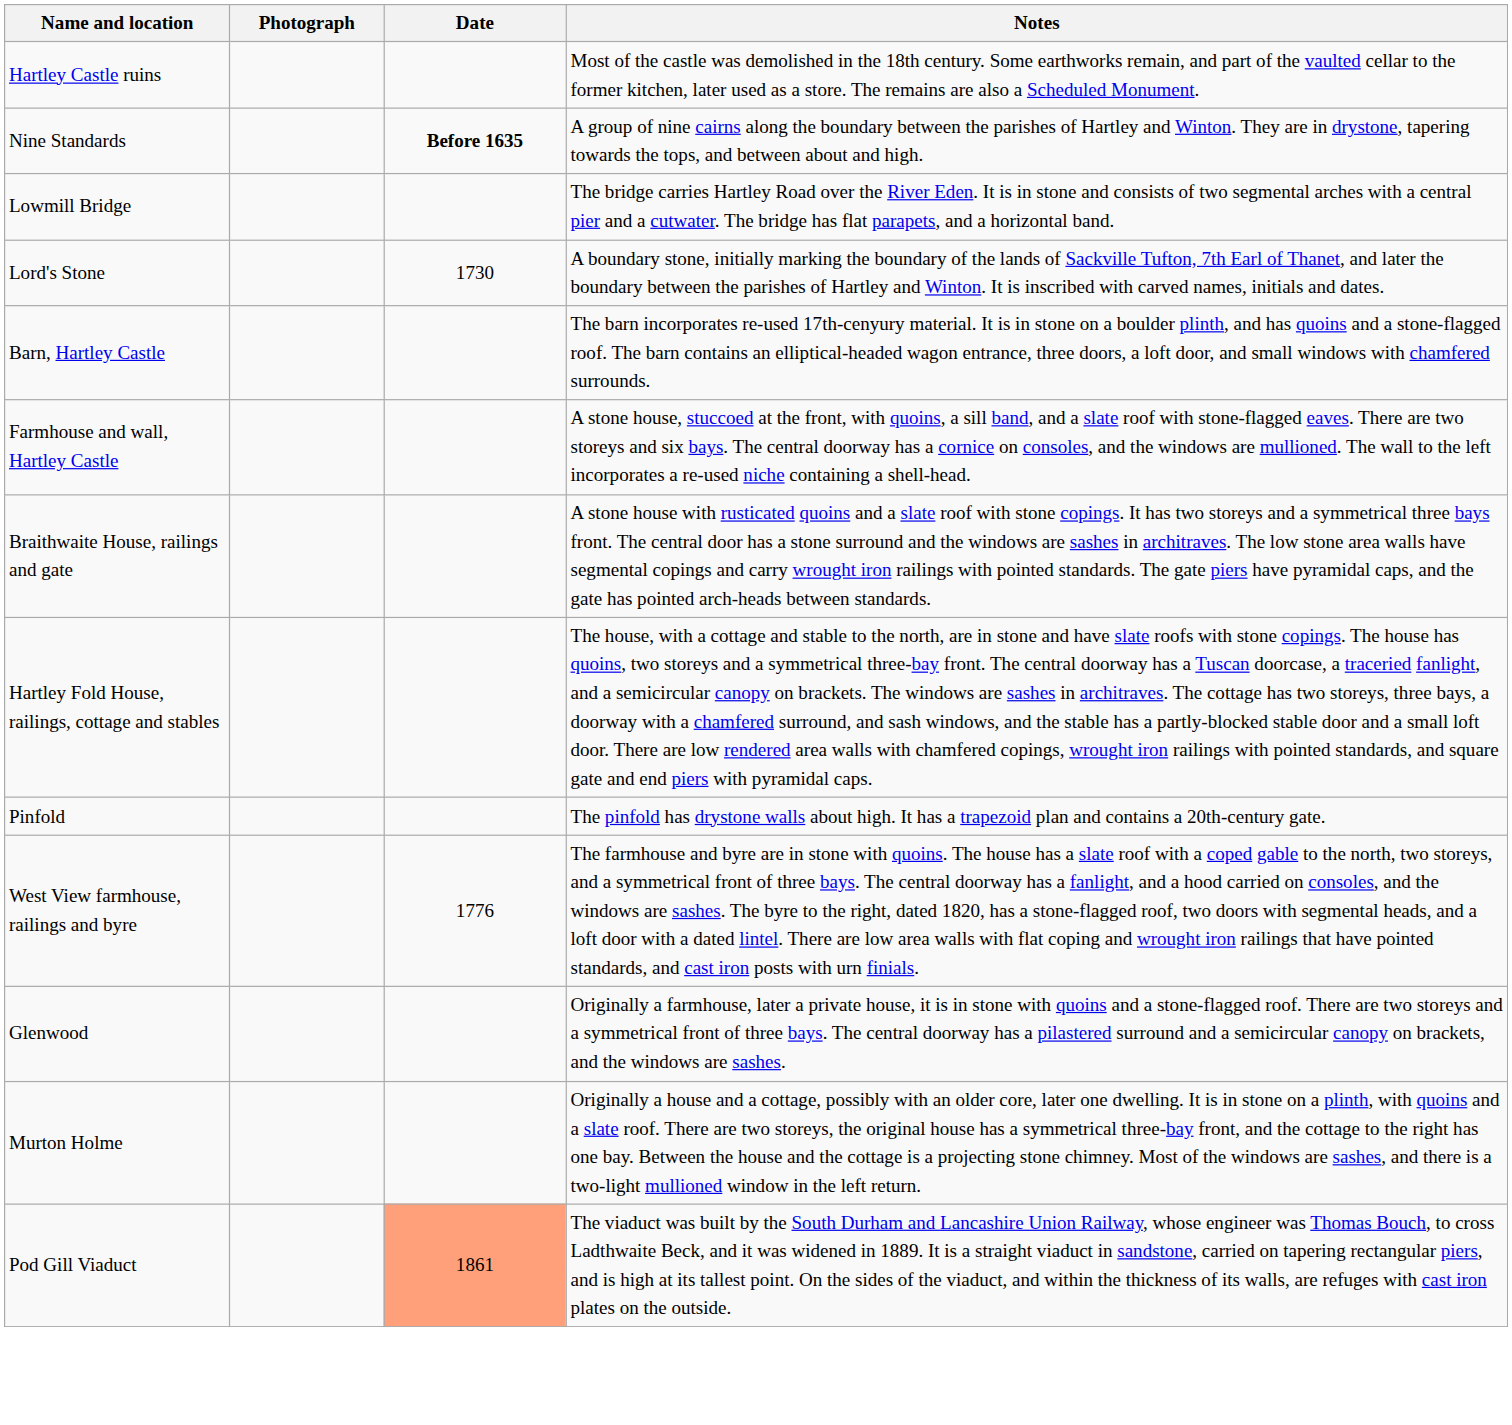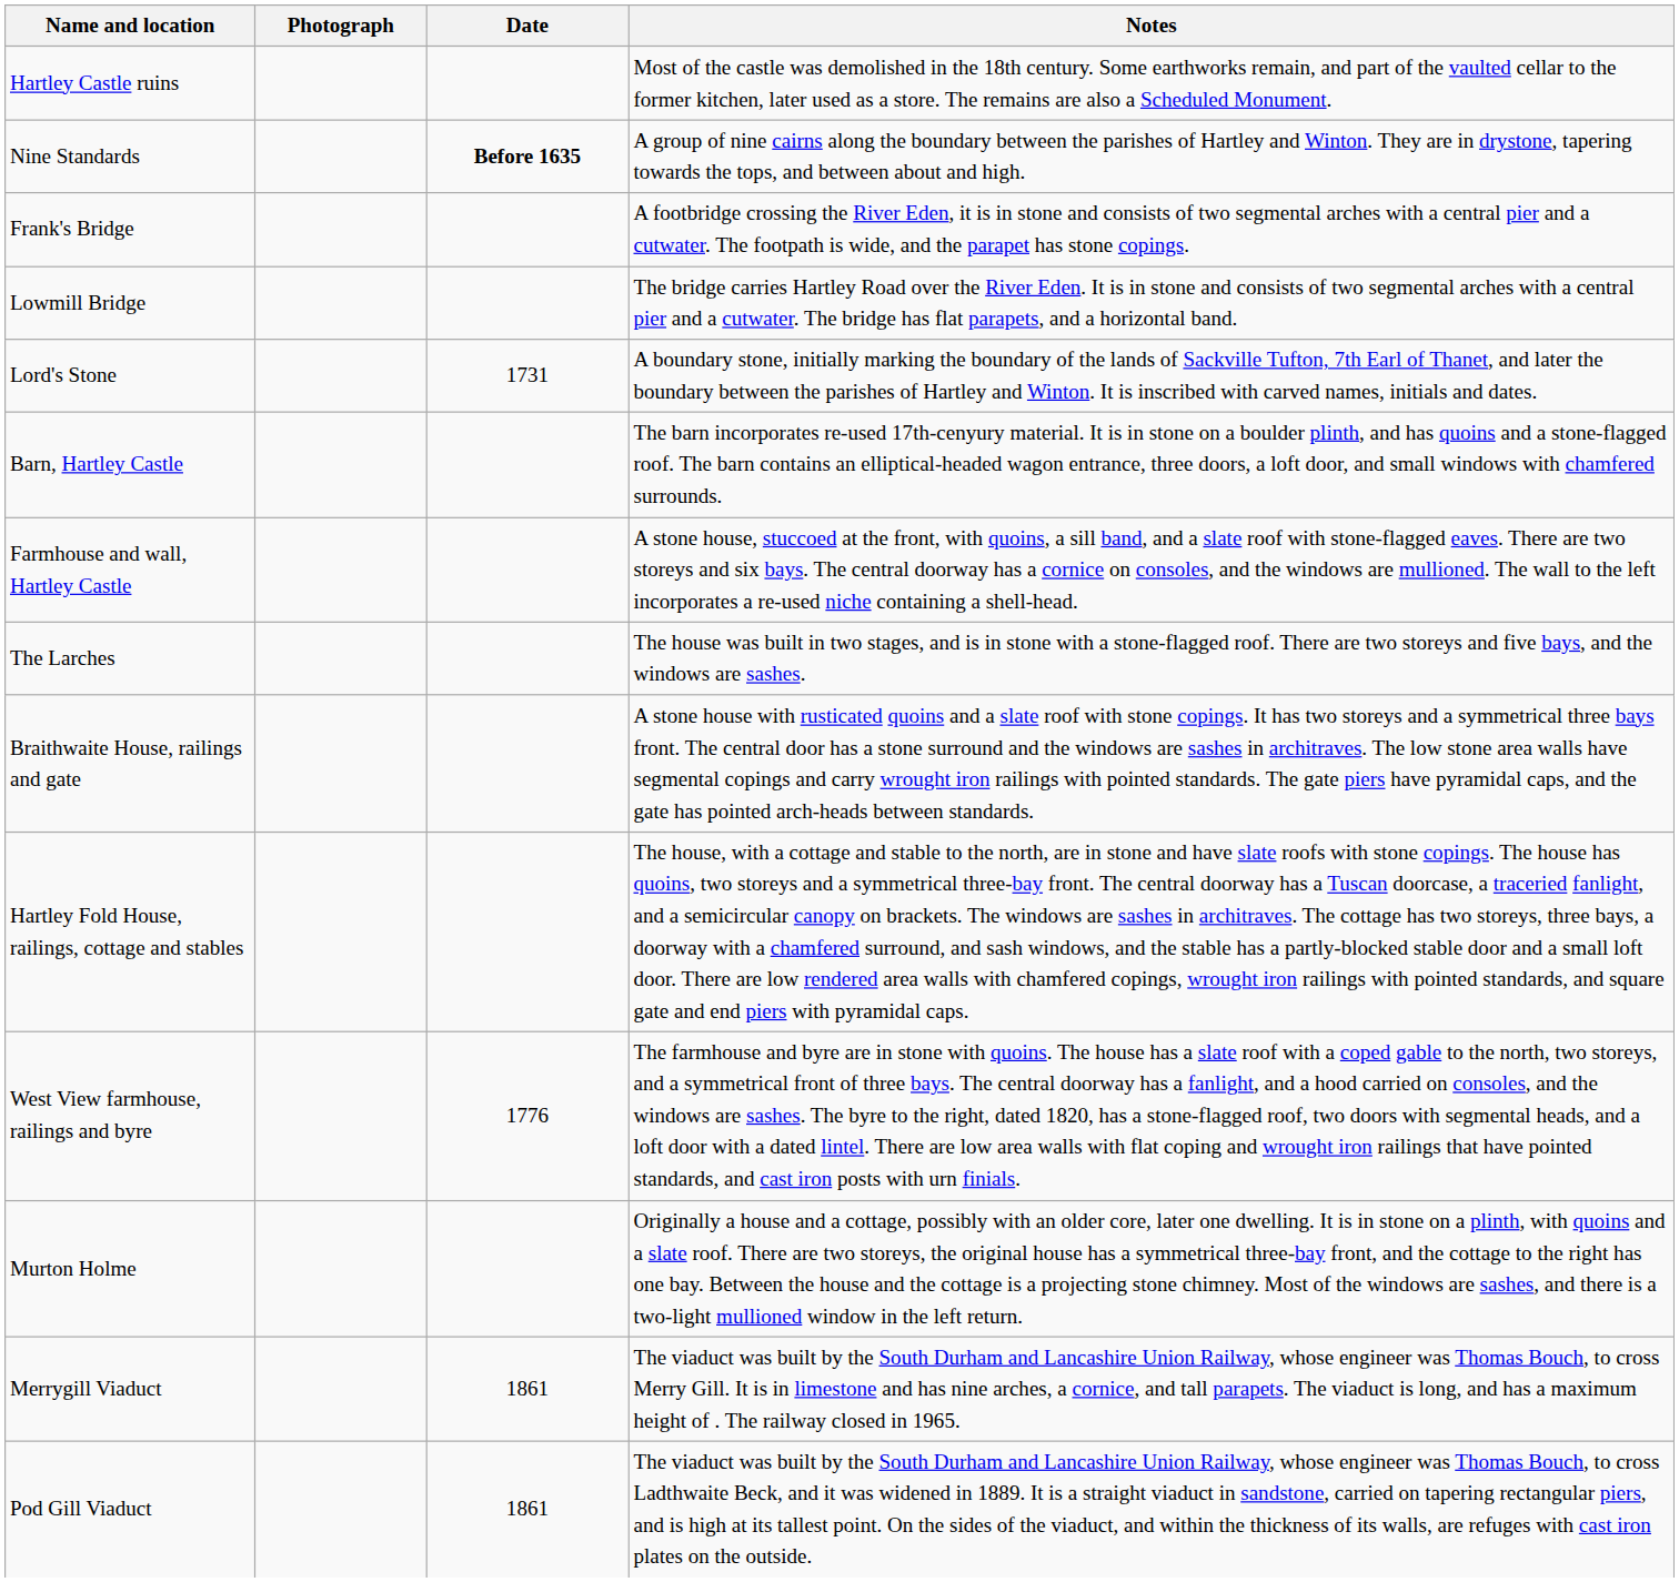+ row: Frank's Bridge | A footbridge crossing the River Eden, it is in stone and consists of two segmental arches with a central pier and a cutwater. The footpath is wide, and the parapet has stone copings.
Lord's Stone | Date: 1730 -> 1731
+ row: The Larches | The house was built in two stages, and is in stone with a stone-flagged roof. There are two storeys and five bays, and the windows are sashes.
- row: Pinfold | The pinfold has drystone walls about high. It has a trapezoid plan and contains a 20th-century gate.
- row: Glenwood | Originally a farmhouse, later a private house, it is in stone with quoins and a stone-flagged roof. There are two storeys and a symmetrical front of three bays. The central doorway has a pilastered surround and a semicircular canopy on brackets, and the windows are sashes.
+ row: Merrygill Viaduct | 1861 | The viaduct was built by the South Durham and Lancashire Union Railway, whose engineer was Thomas Bouch, to cross Merry Gill. It is in limestone and has nine arches, a cornice, and tall parapets. The viaduct is long, and has a maximum height of . The railway closed in 1965.
Pod Gill Viaduct | Date: lightsalmon background -> no background
